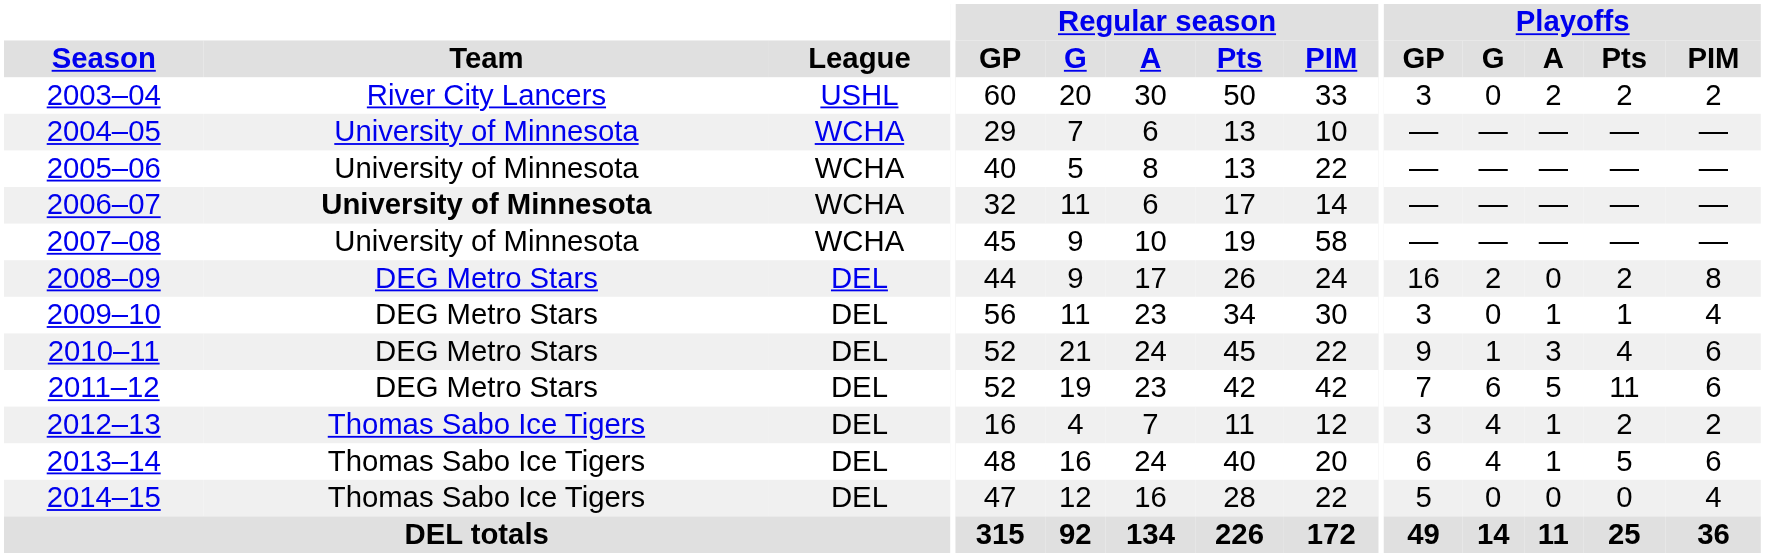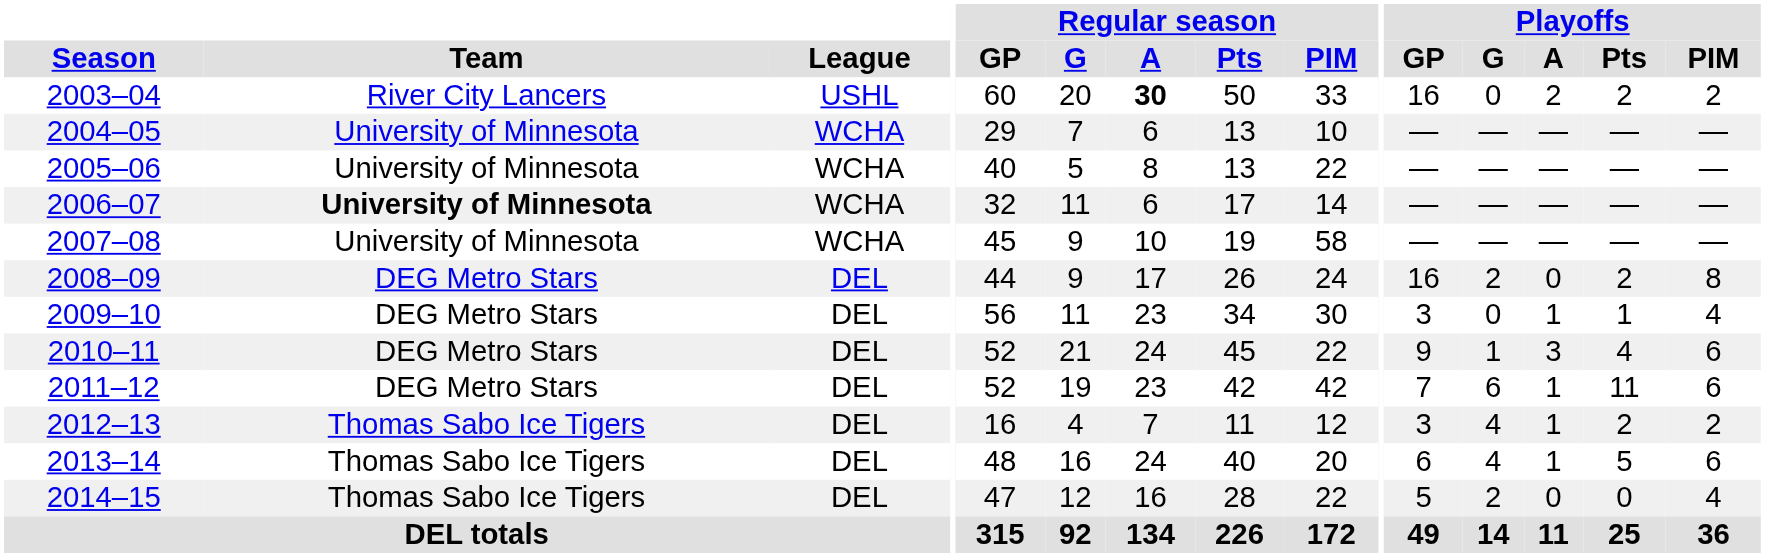2003–04 | Regular season / A: normal -> bold
2003–04 | Playoffs / GP: 3 -> 16
2011–12 | Playoffs / A: 5 -> 1
2014–15 | Playoffs / G: 0 -> 2
